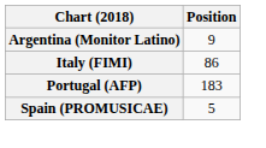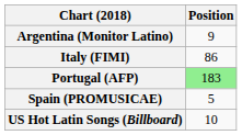Portugal (AFP) | Position: no background -> lightgreen background
+ row: US Hot Latin Songs (Billboard) | 10
